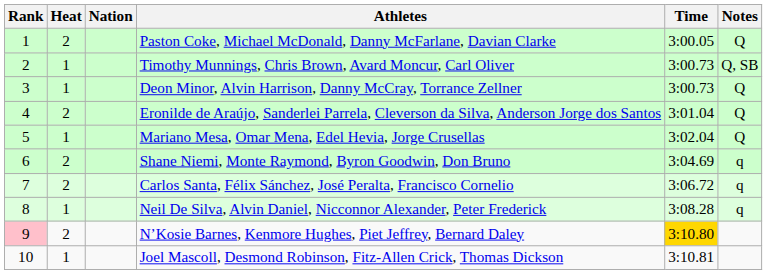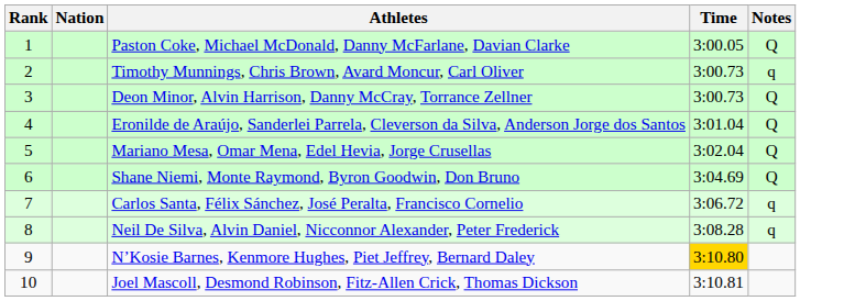- column: Heat | 2 | 1 | 1 | 2 | 1 | 2 | 2 | 1 | 2 | 1
Timothy Munnings, Chris Brown, Avard Moncur, Carl Oliver | Notes: Q, SB -> q
Shane Niemi, Monte Raymond, Byron Goodwin, Don Bruno | Notes: q -> Q
N’Kosie Barnes, Kenmore Hughes, Piet Jeffrey, Bernard Daley | Rank: pink background -> no background
